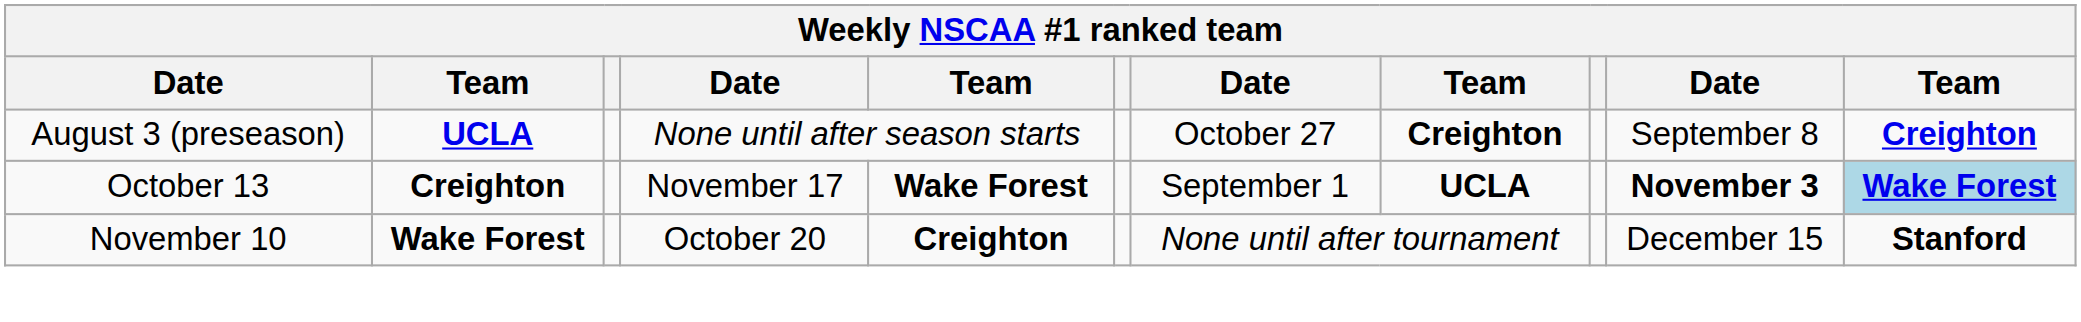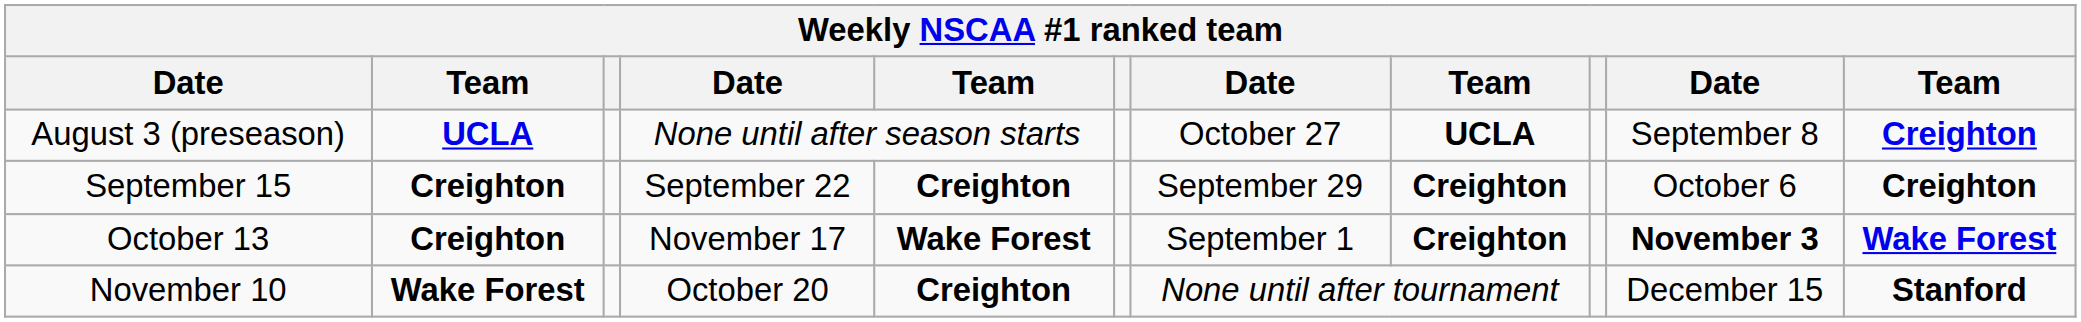August 3 (preseason) | column 8: Creighton -> UCLA
+ row: September 15 | Creighton | September 22 | Creighton | September 29 | Creighton | October 6 | Creighton
October 13 | column 8: UCLA -> Creighton
October 13 | column 11: lightblue background -> no background
